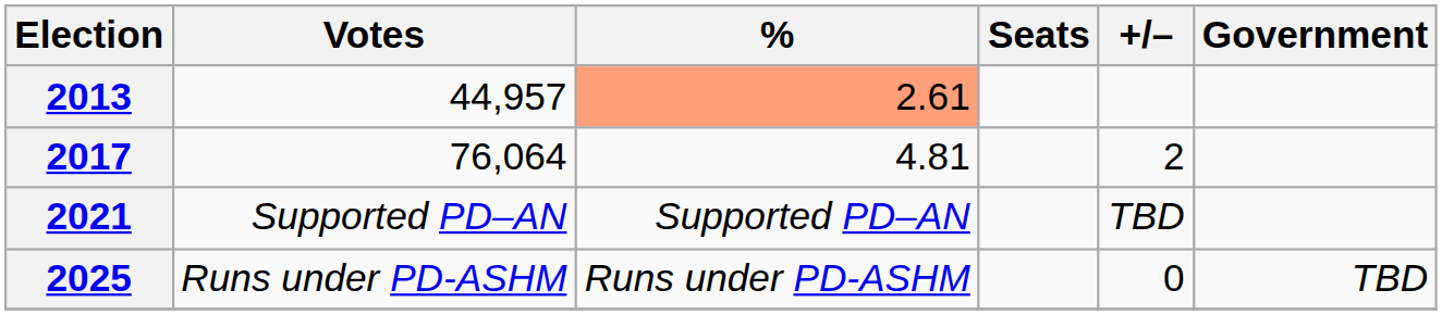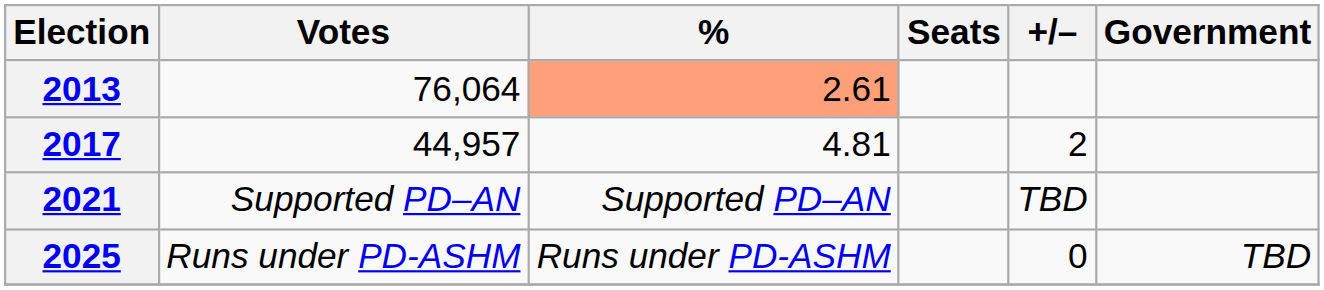2013 | Votes: 44,957 -> 76,064
2017 | Votes: 76,064 -> 44,957
